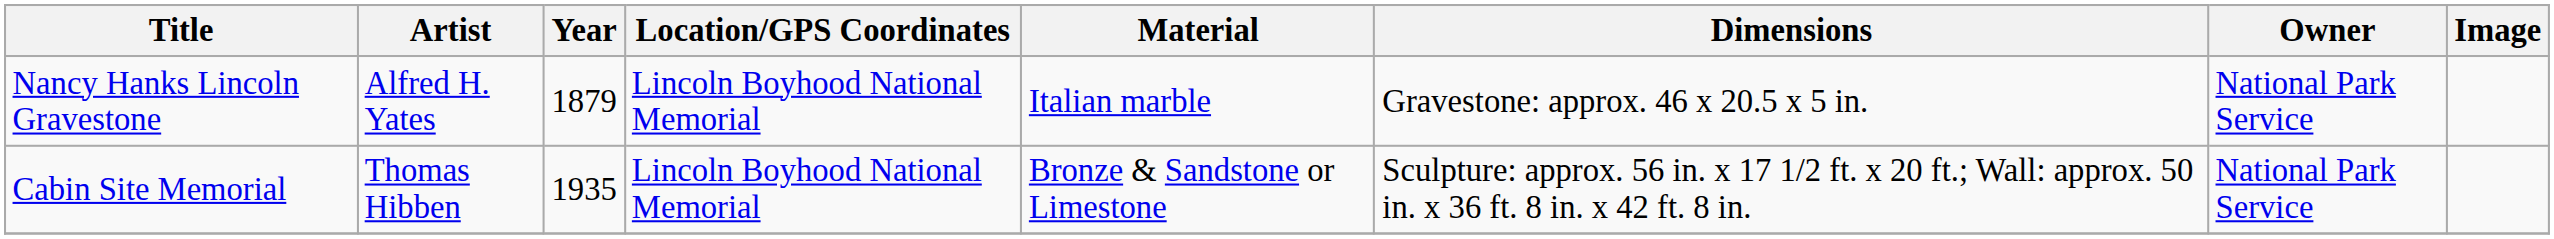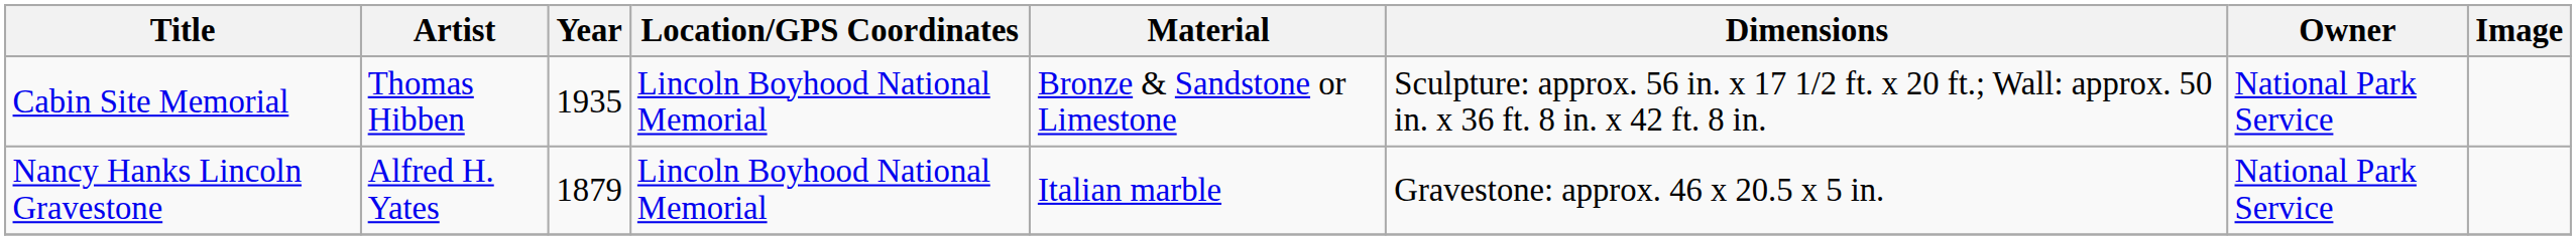rows swapped: Cabin Site Memorial <-> Nancy Hanks Lincoln Gravestone
